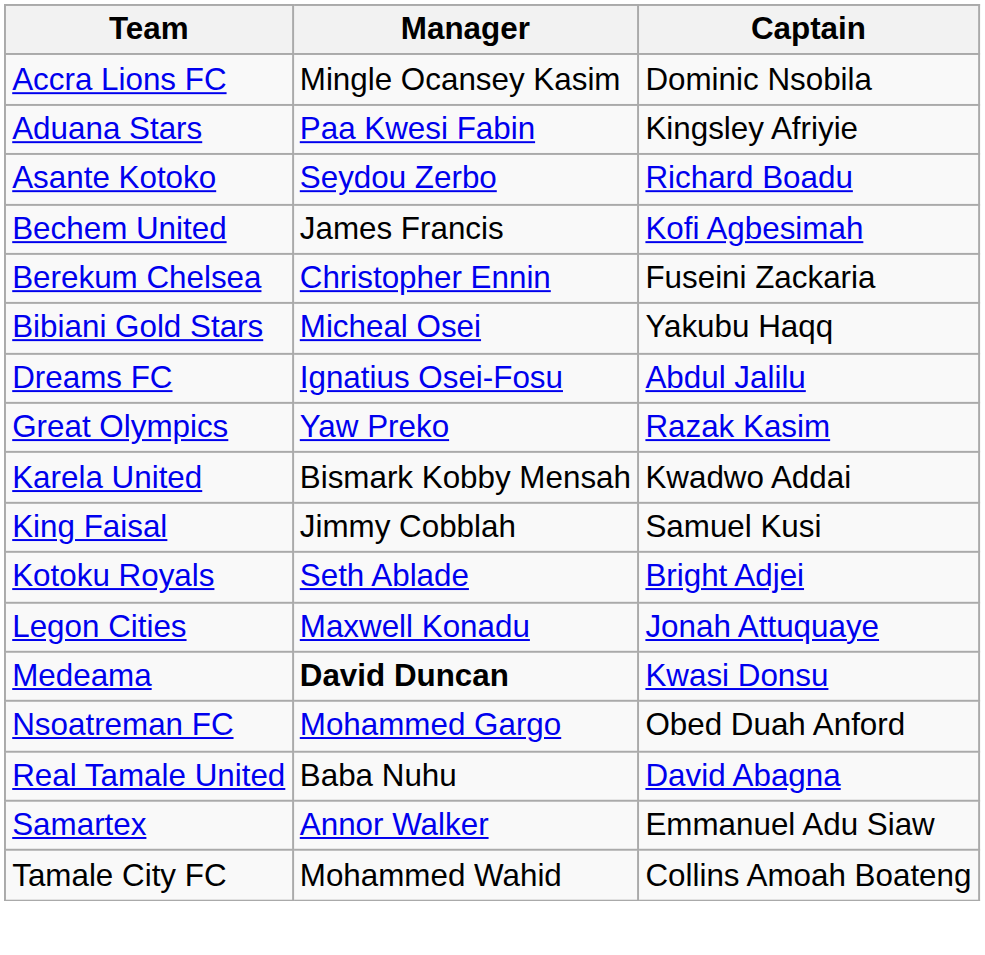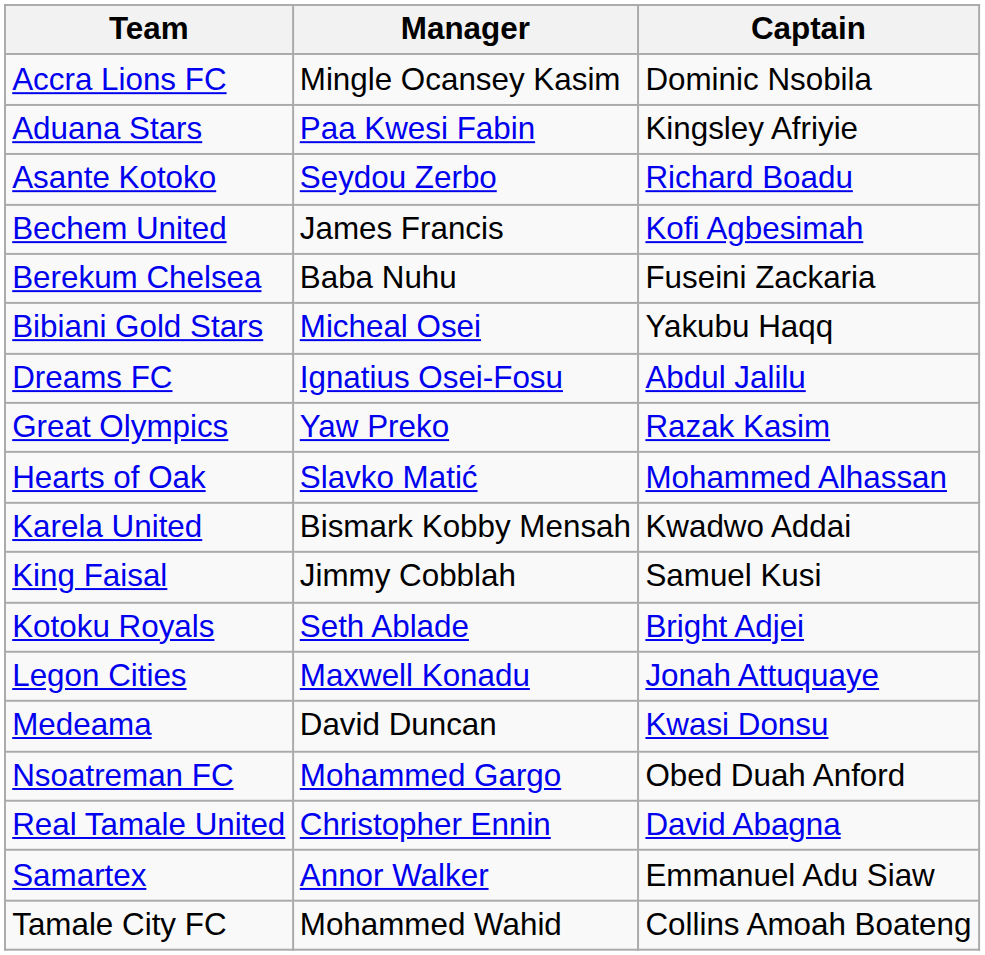Berekum Chelsea | Manager: Christopher Ennin -> Baba Nuhu
+ row: Hearts of Oak | Slavko Matić | Mohammed Alhassan
Medeama | Manager: bold -> normal
Real Tamale United | Manager: Baba Nuhu -> Christopher Ennin
